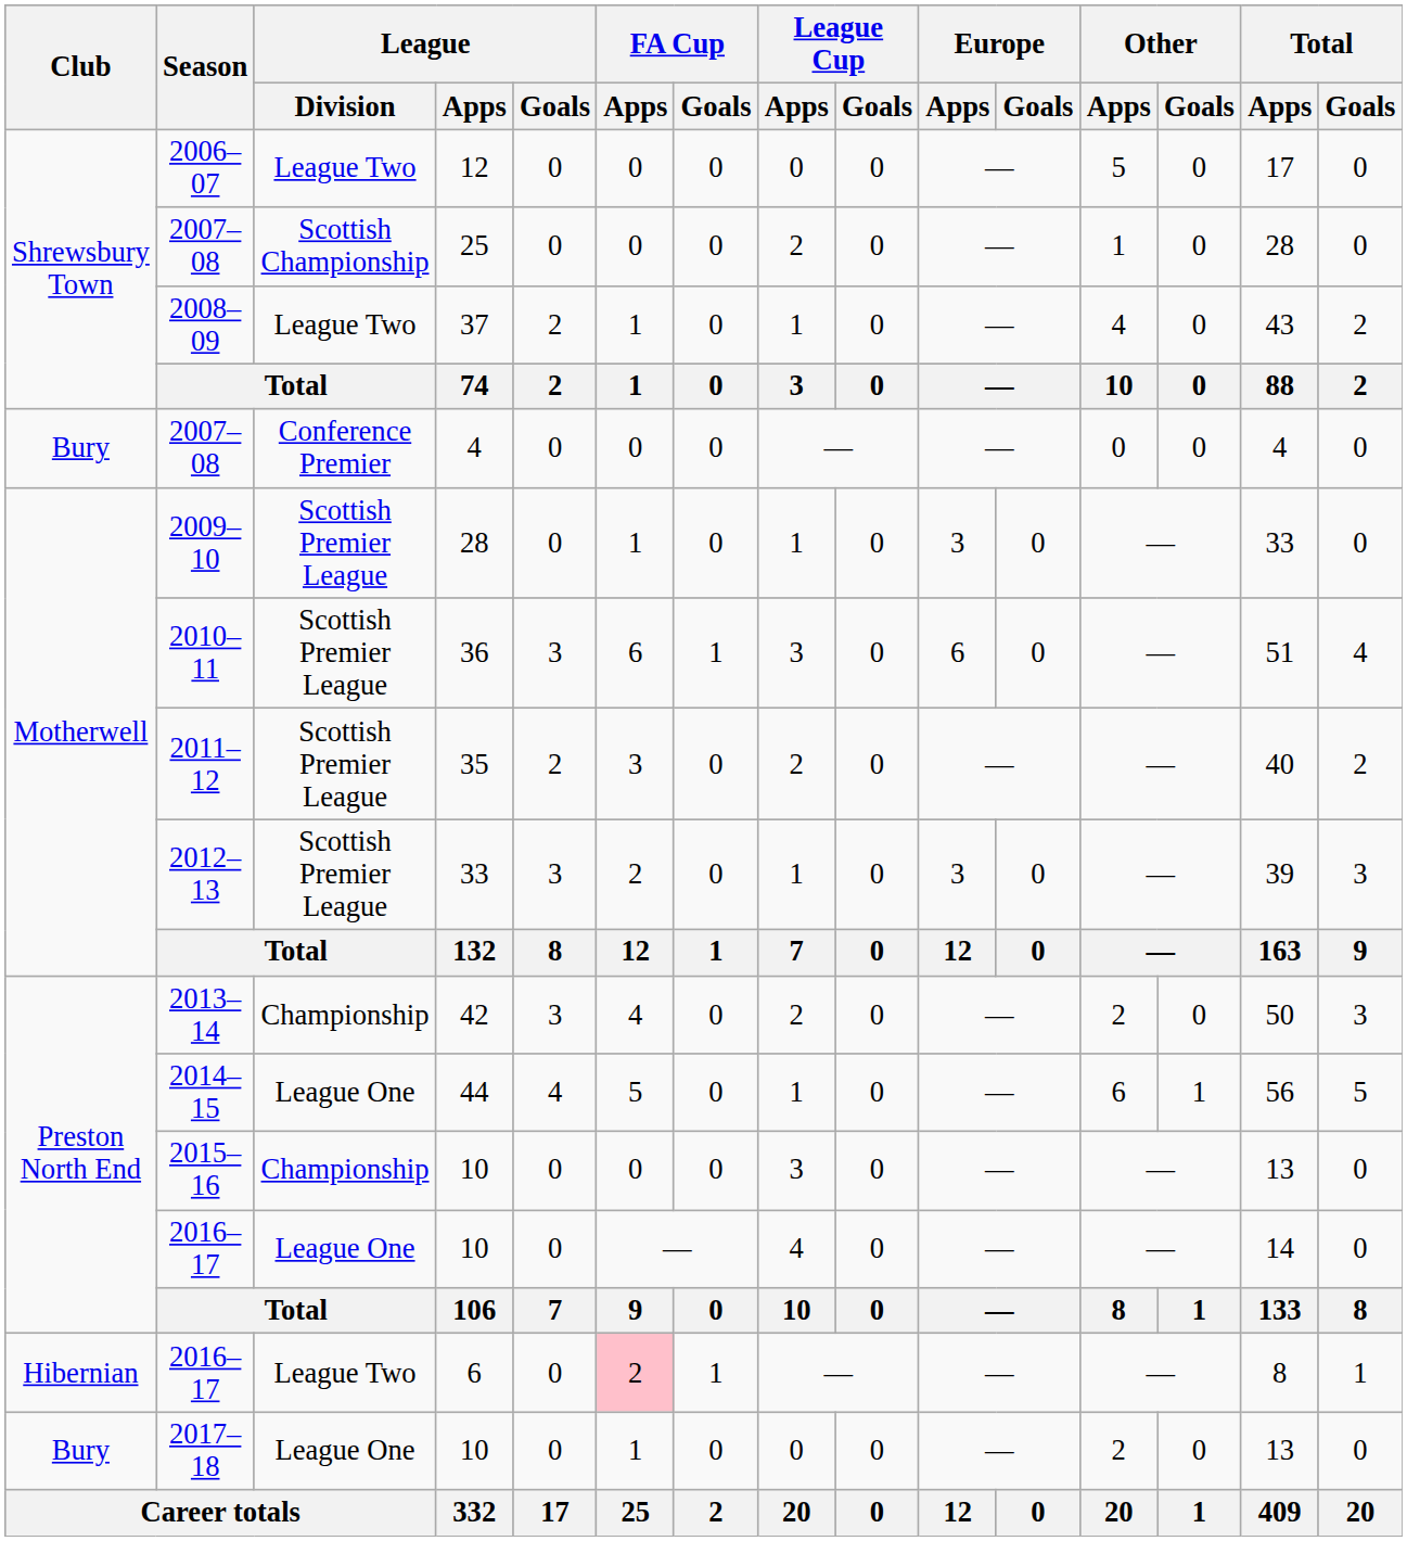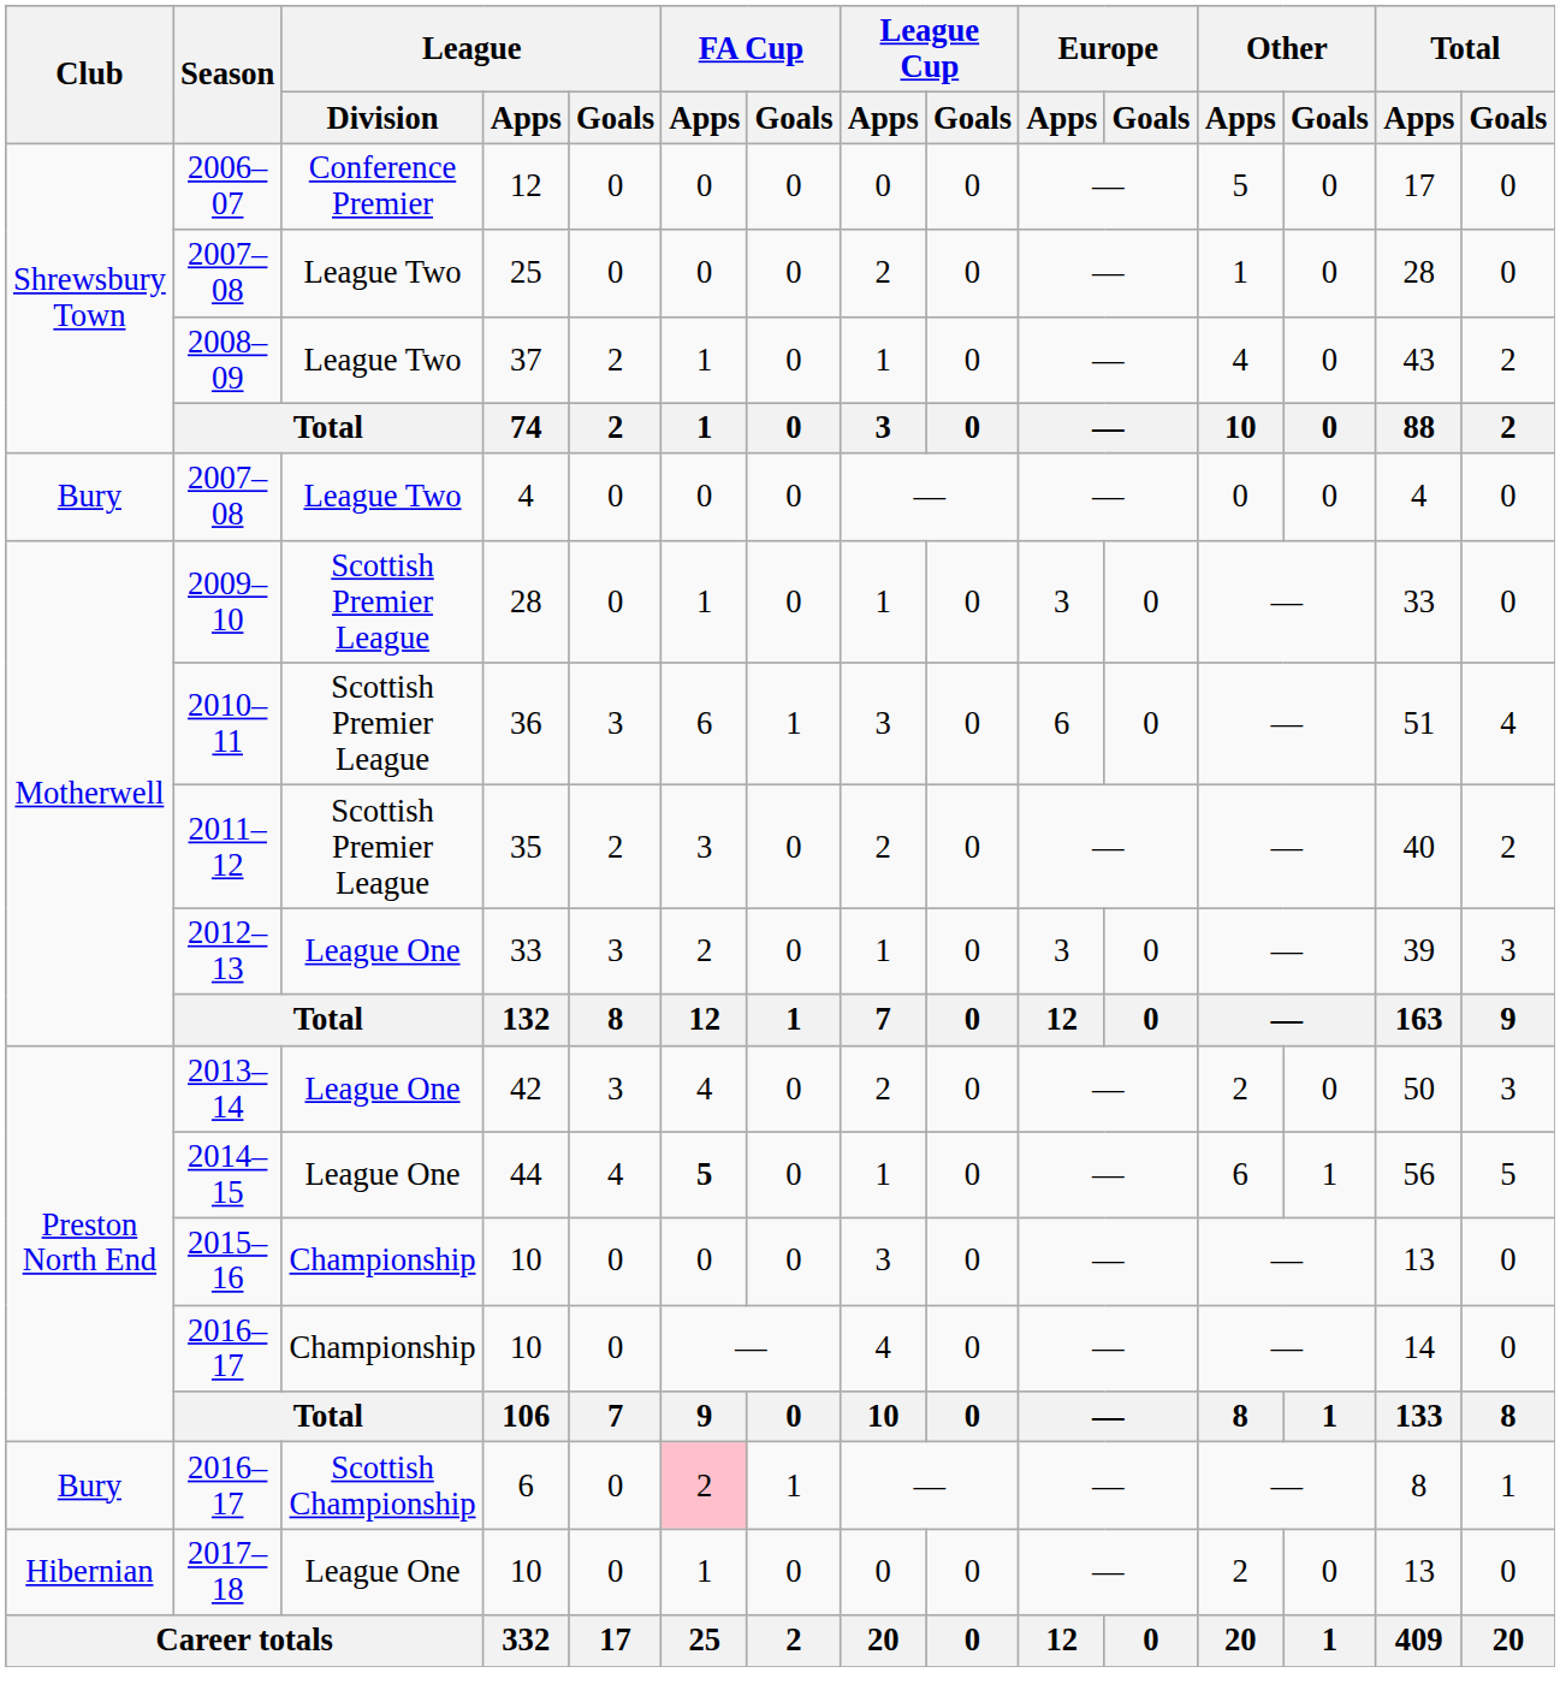2006–07 | League / Division: League Two -> Conference Premier
2007–08 / 25 | League / Division: Scottish Championship -> League Two
2007–08 / 4 | League / Division: Conference Premier -> League Two
2012–13 | League / Division: Scottish Premier League -> League One
2013–14 | League / Division: Championship -> League One
2014–15 | FA Cup / Apps: normal -> bold
2016–17 / 10 | League / Division: League One -> Championship
2016–17 / 6 | Club: Hibernian -> Bury
2016–17 / 6 | League / Division: League Two -> Scottish Championship
2017–18 | Club: Bury -> Hibernian
